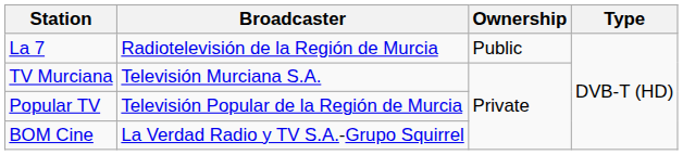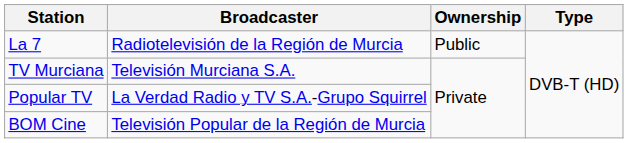Popular TV | Broadcaster: Televisión Popular de la Región de Murcia -> La Verdad Radio y TV S.A.-Grupo Squirrel
BOM Cine | Broadcaster: La Verdad Radio y TV S.A.-Grupo Squirrel -> Televisión Popular de la Región de Murcia
